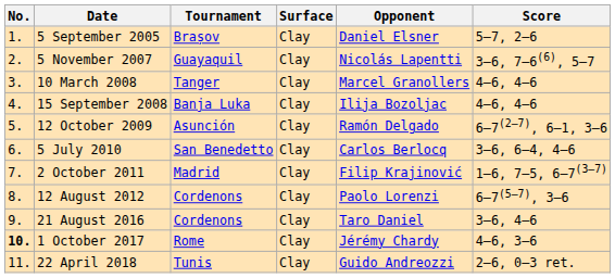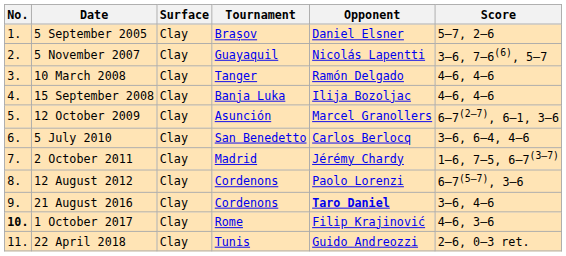columns swapped: Tournament <-> Surface
10 March 2008 | Opponent: Marcel Granollers -> Ramón Delgado
12 October 2009 | Opponent: Ramón Delgado -> Marcel Granollers
2 October 2011 | Opponent: Filip Krajinović -> Jérémy Chardy
21 August 2016 | Opponent: normal -> bold
1 October 2017 | Opponent: Jérémy Chardy -> Filip Krajinović
